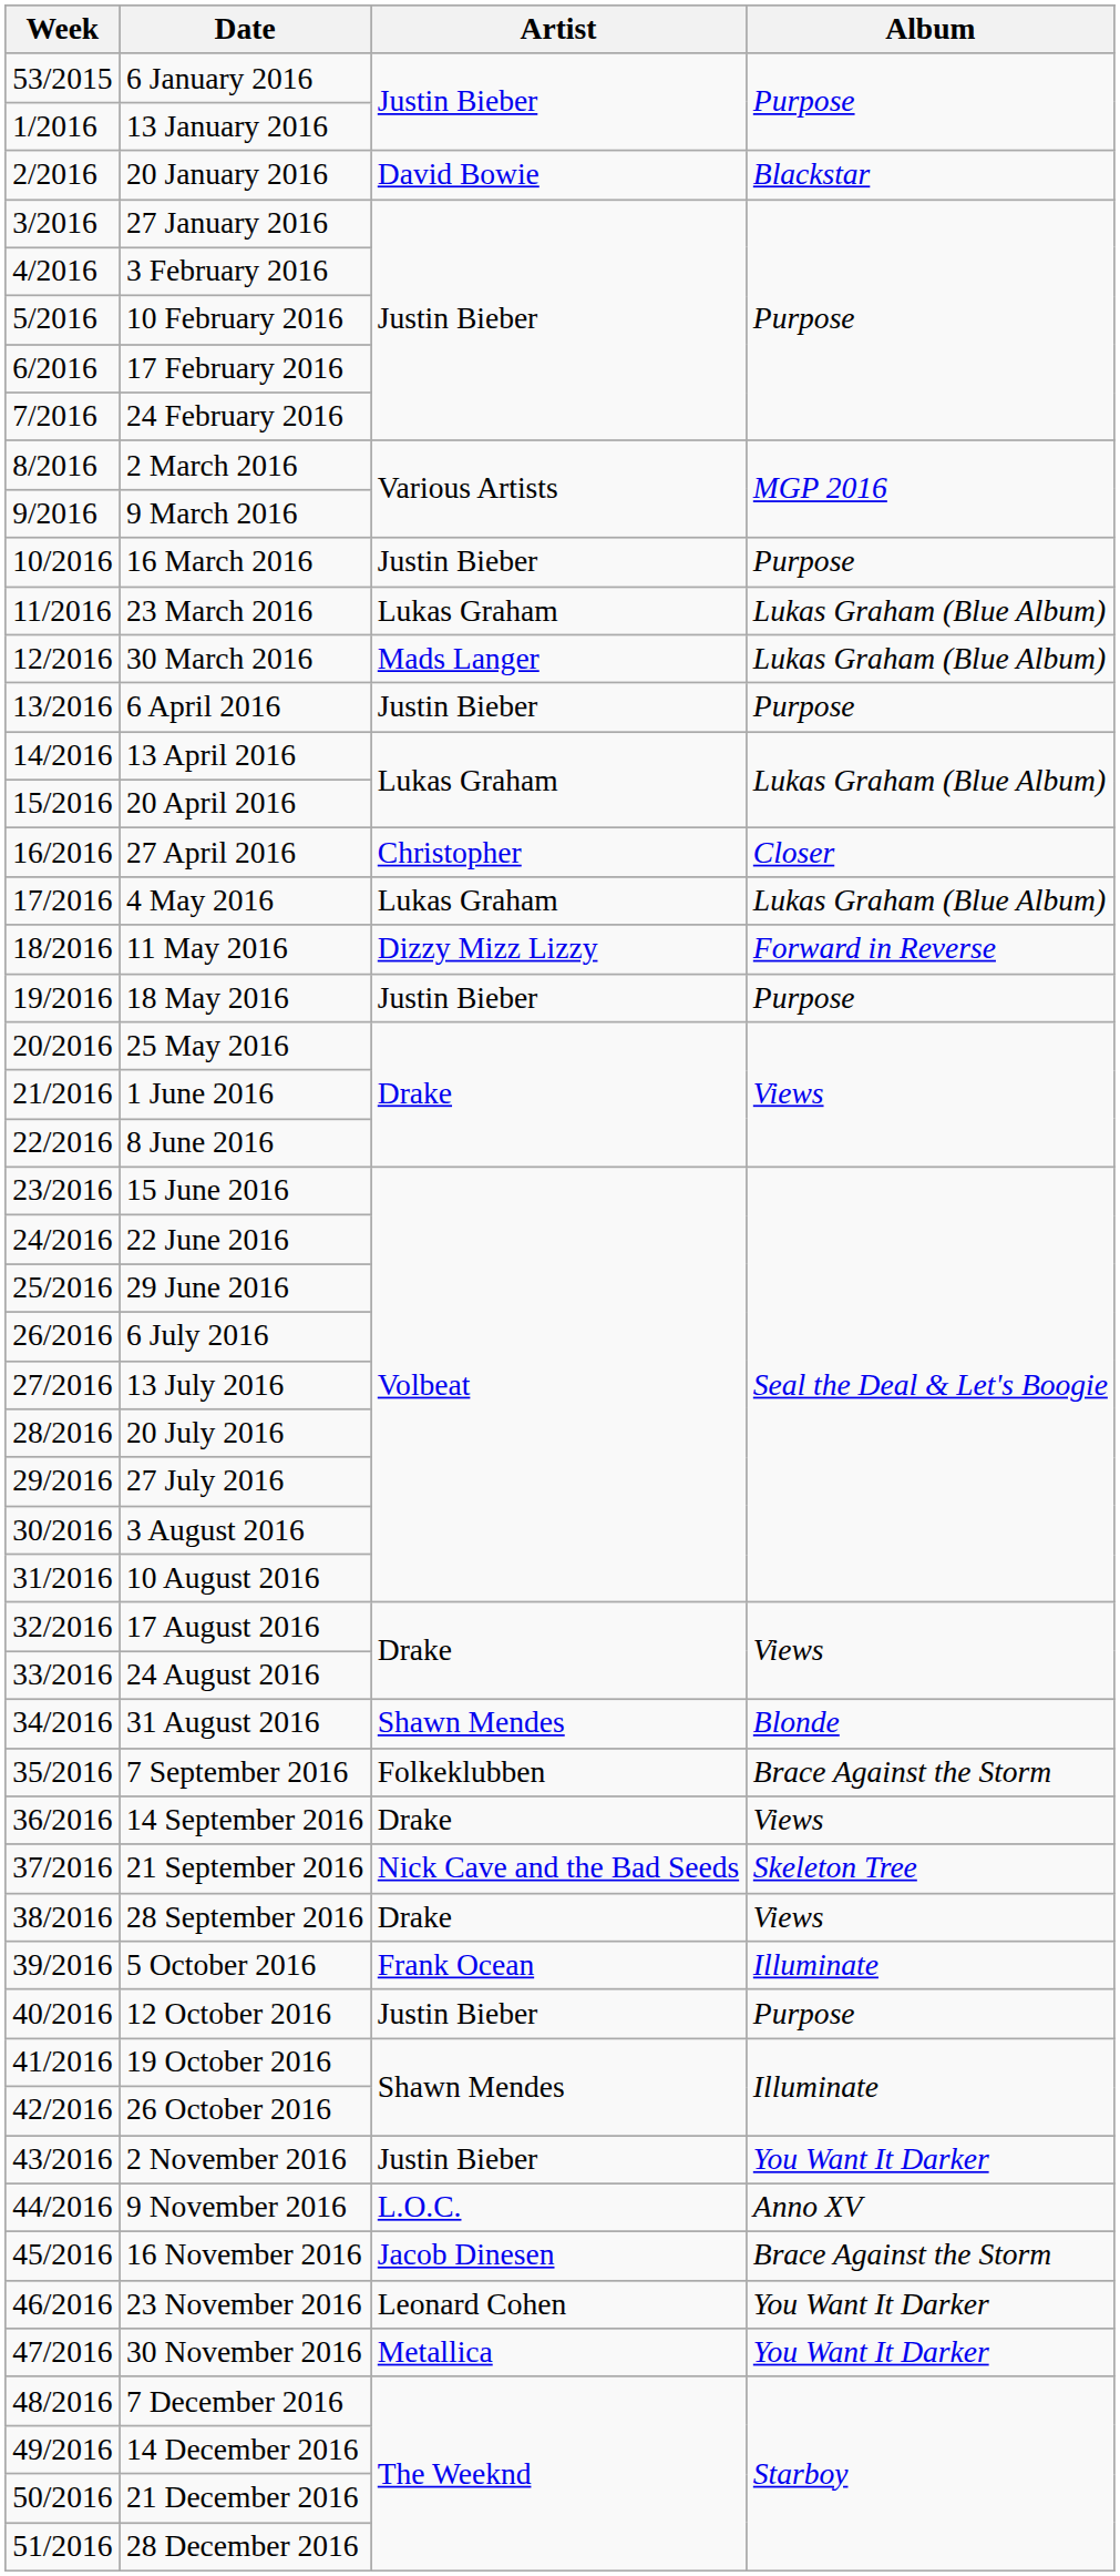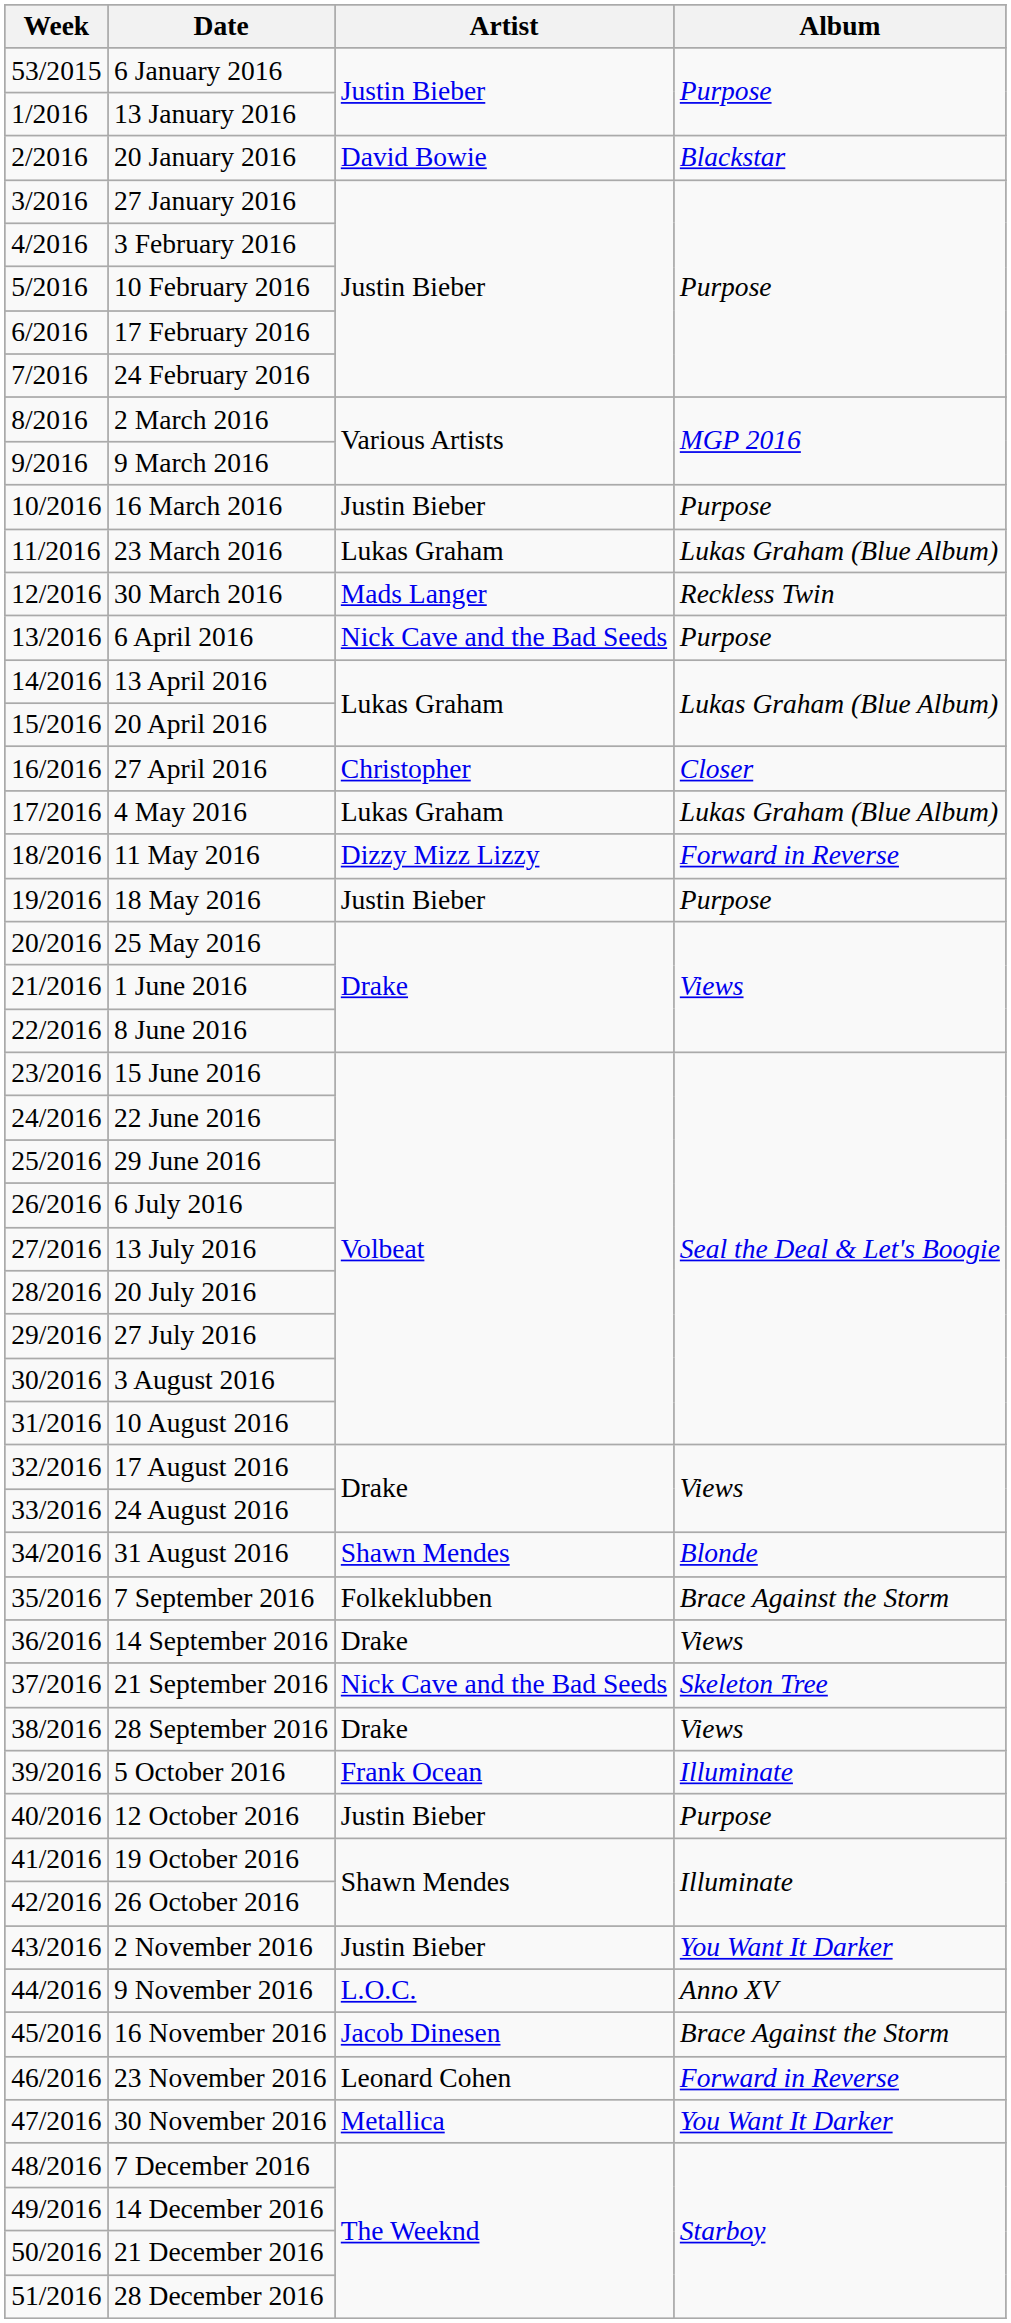30 March 2016 | Album: Lukas Graham (Blue Album) -> Reckless Twin
6 April 2016 | Artist: Justin Bieber -> Nick Cave and the Bad Seeds
23 November 2016 | Album: You Want It Darker -> Forward in Reverse
